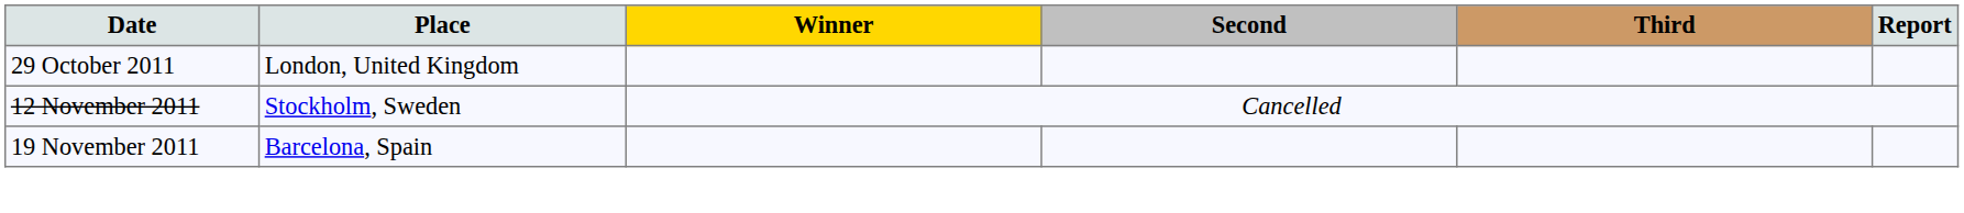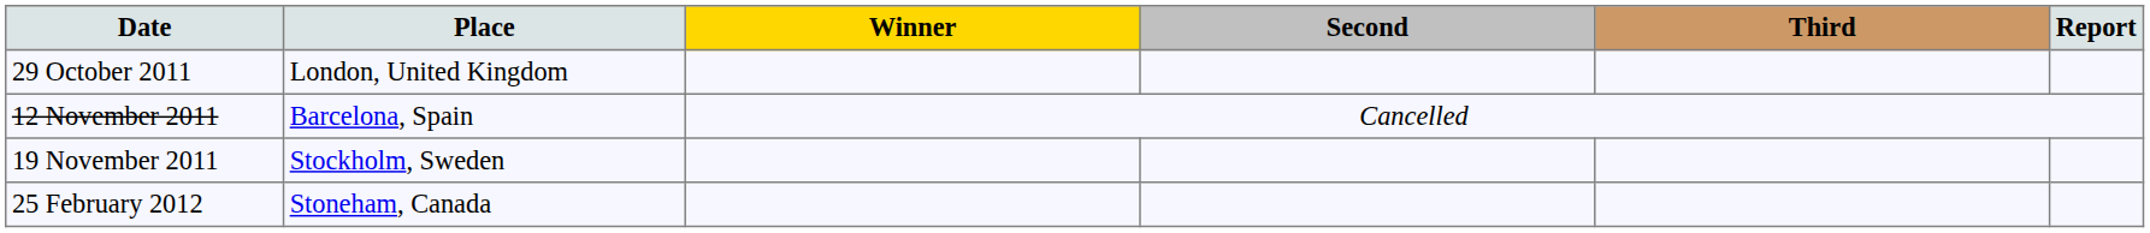12 November 2011 | Place: Stockholm, Sweden -> Barcelona, Spain
19 November 2011 | Place: Barcelona, Spain -> Stockholm, Sweden
+ row: 25 February 2012 | Stoneham, Canada
